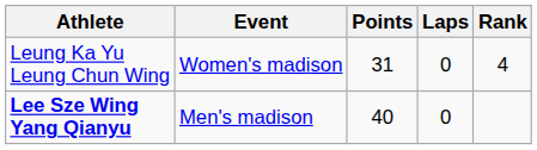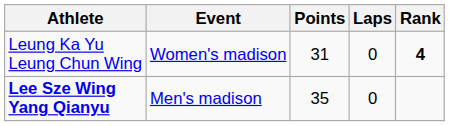Leung Ka Yu Leung Chun Wing | Rank: normal -> bold
Lee Sze Wing Yang Qianyu | Points: 40 -> 35
